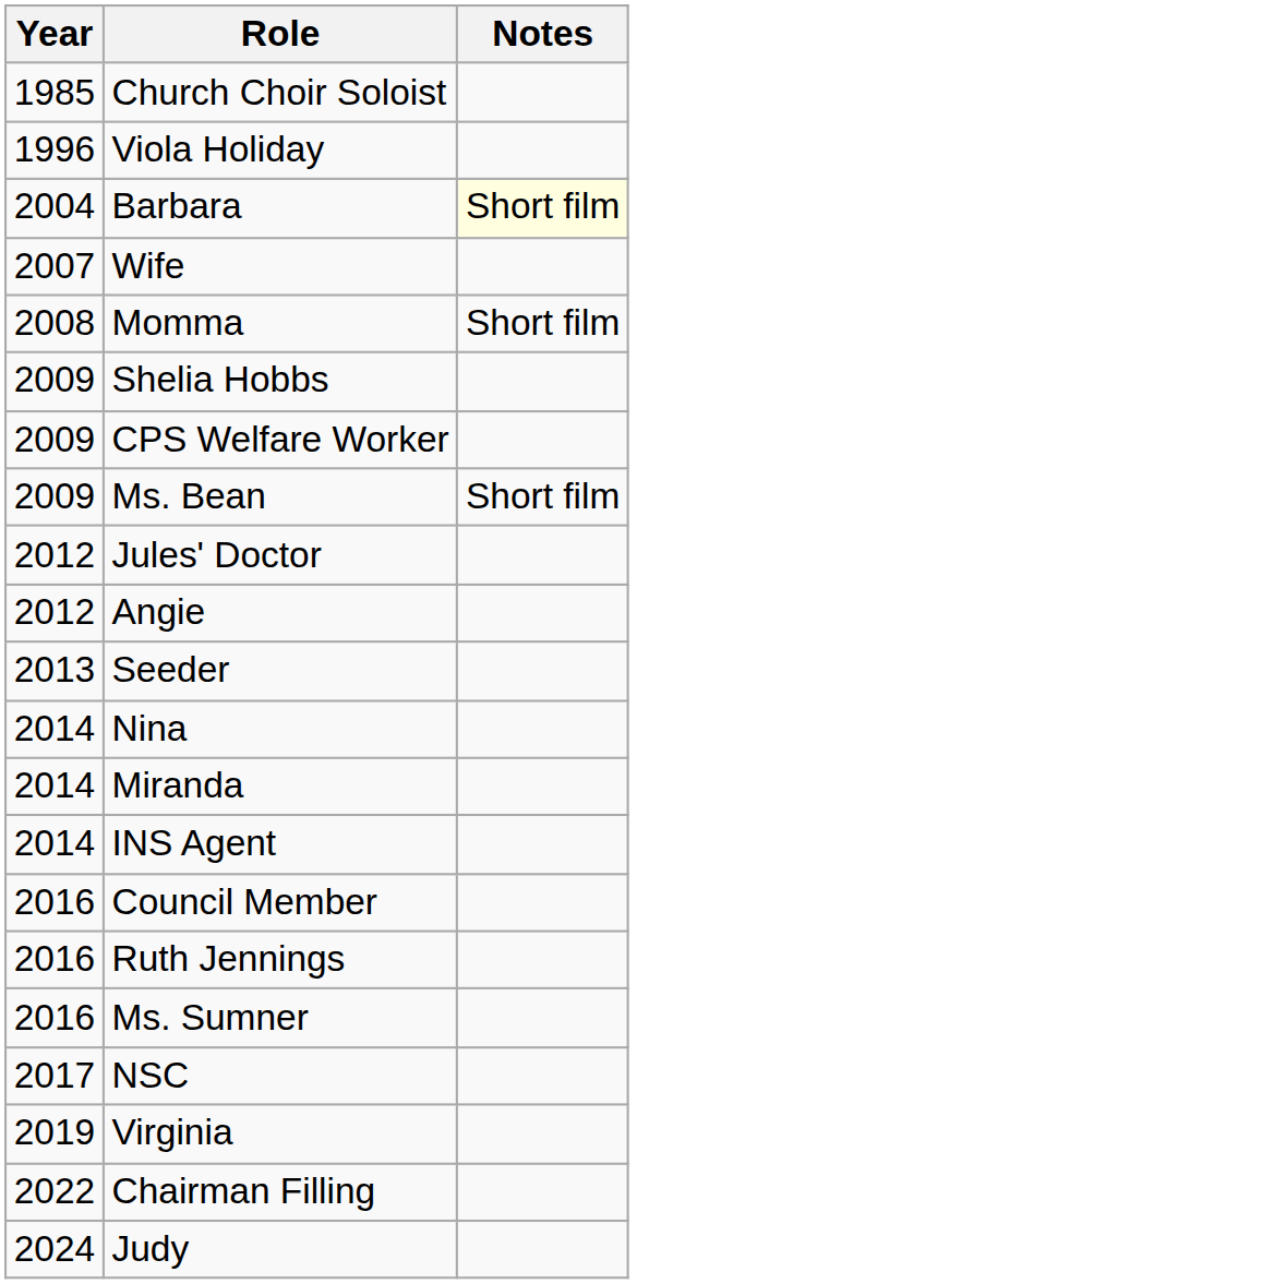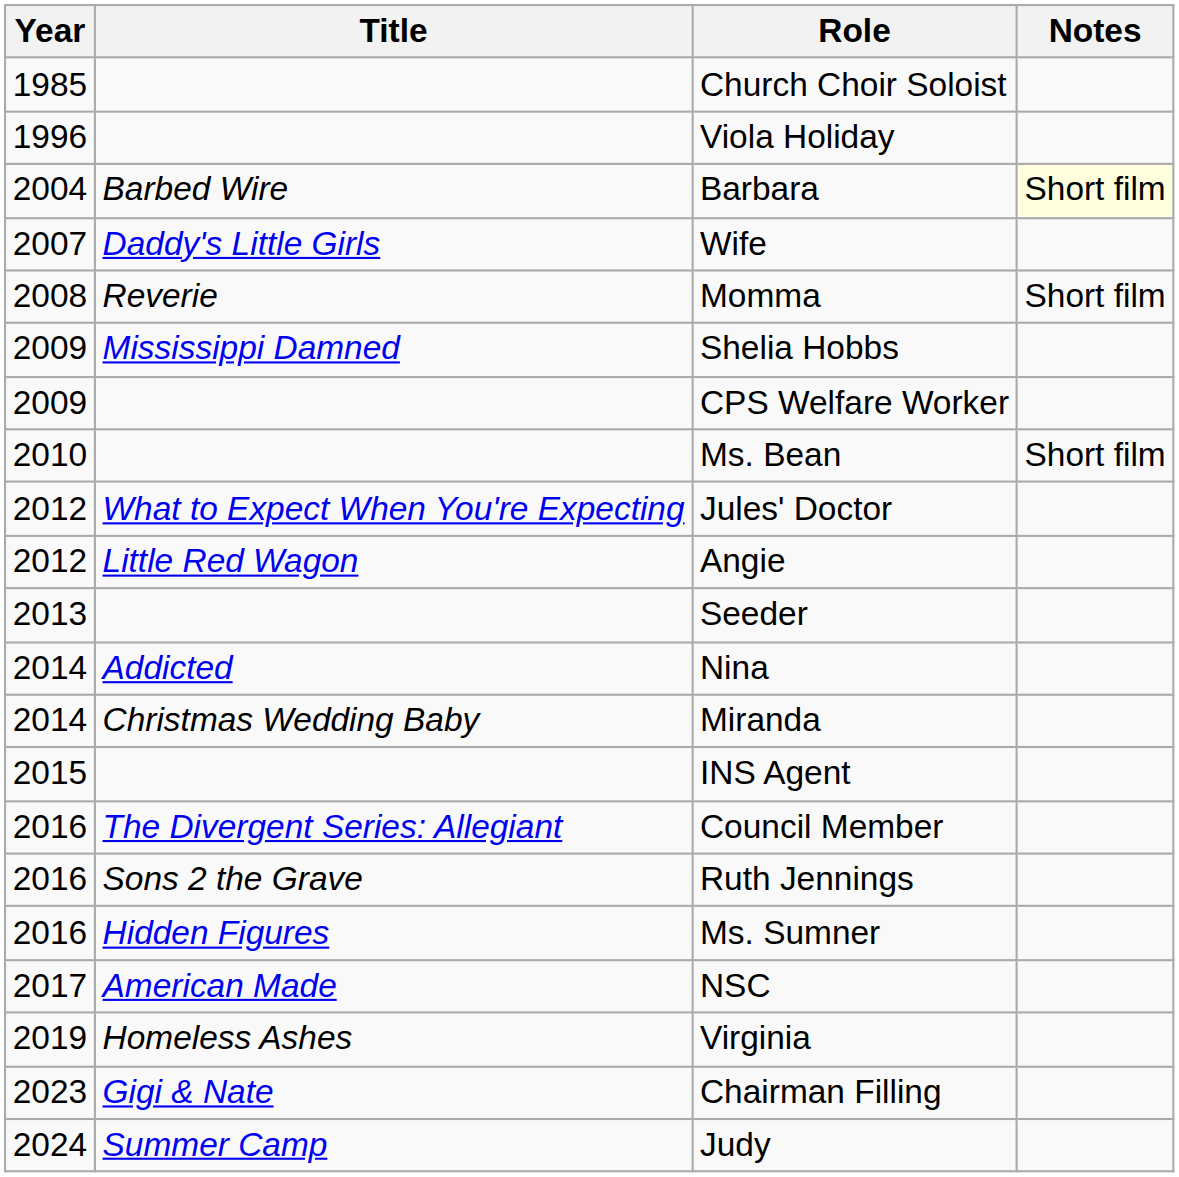+ column: Title | Barbed Wire | Daddy's Little Girls | Reverie | Mississippi Damned | What to Expect When You're Expecting | Little Red Wagon | Addicted | Christmas Wedding Baby | The Divergent Series: Allegiant | Sons 2 the Grave | Hidden Figures | American Made | Homeless Ashes | Gigi & Nate | Summer Camp
Ms. Bean | Year: 2009 -> 2010
INS Agent | Year: 2014 -> 2015
Chairman Filling | Year: 2022 -> 2023
